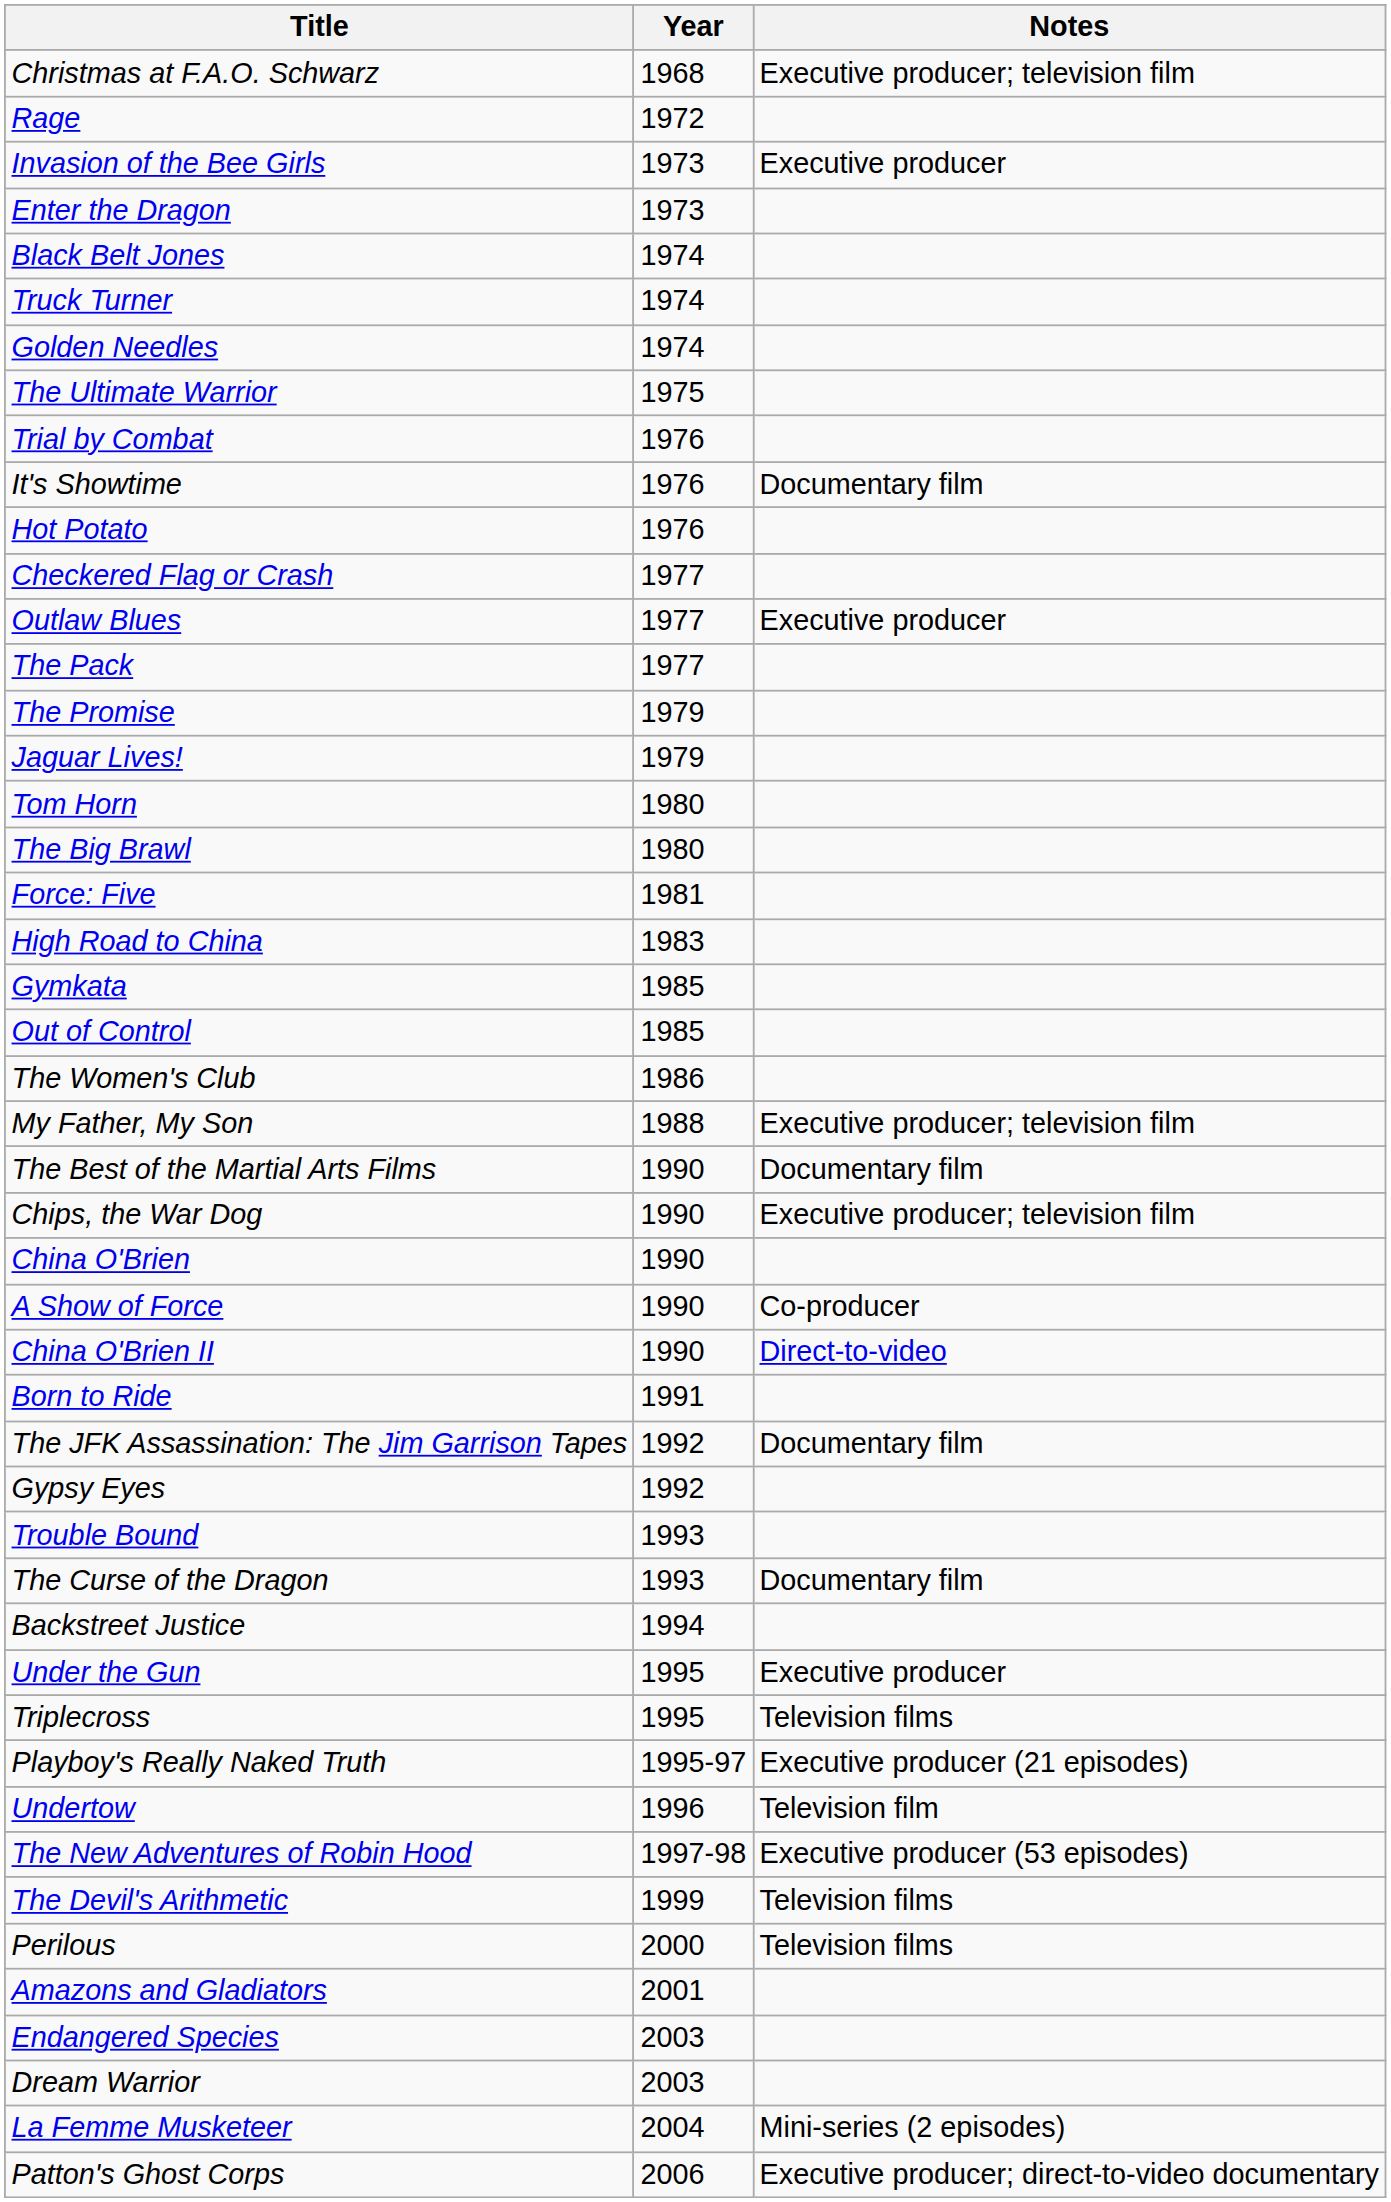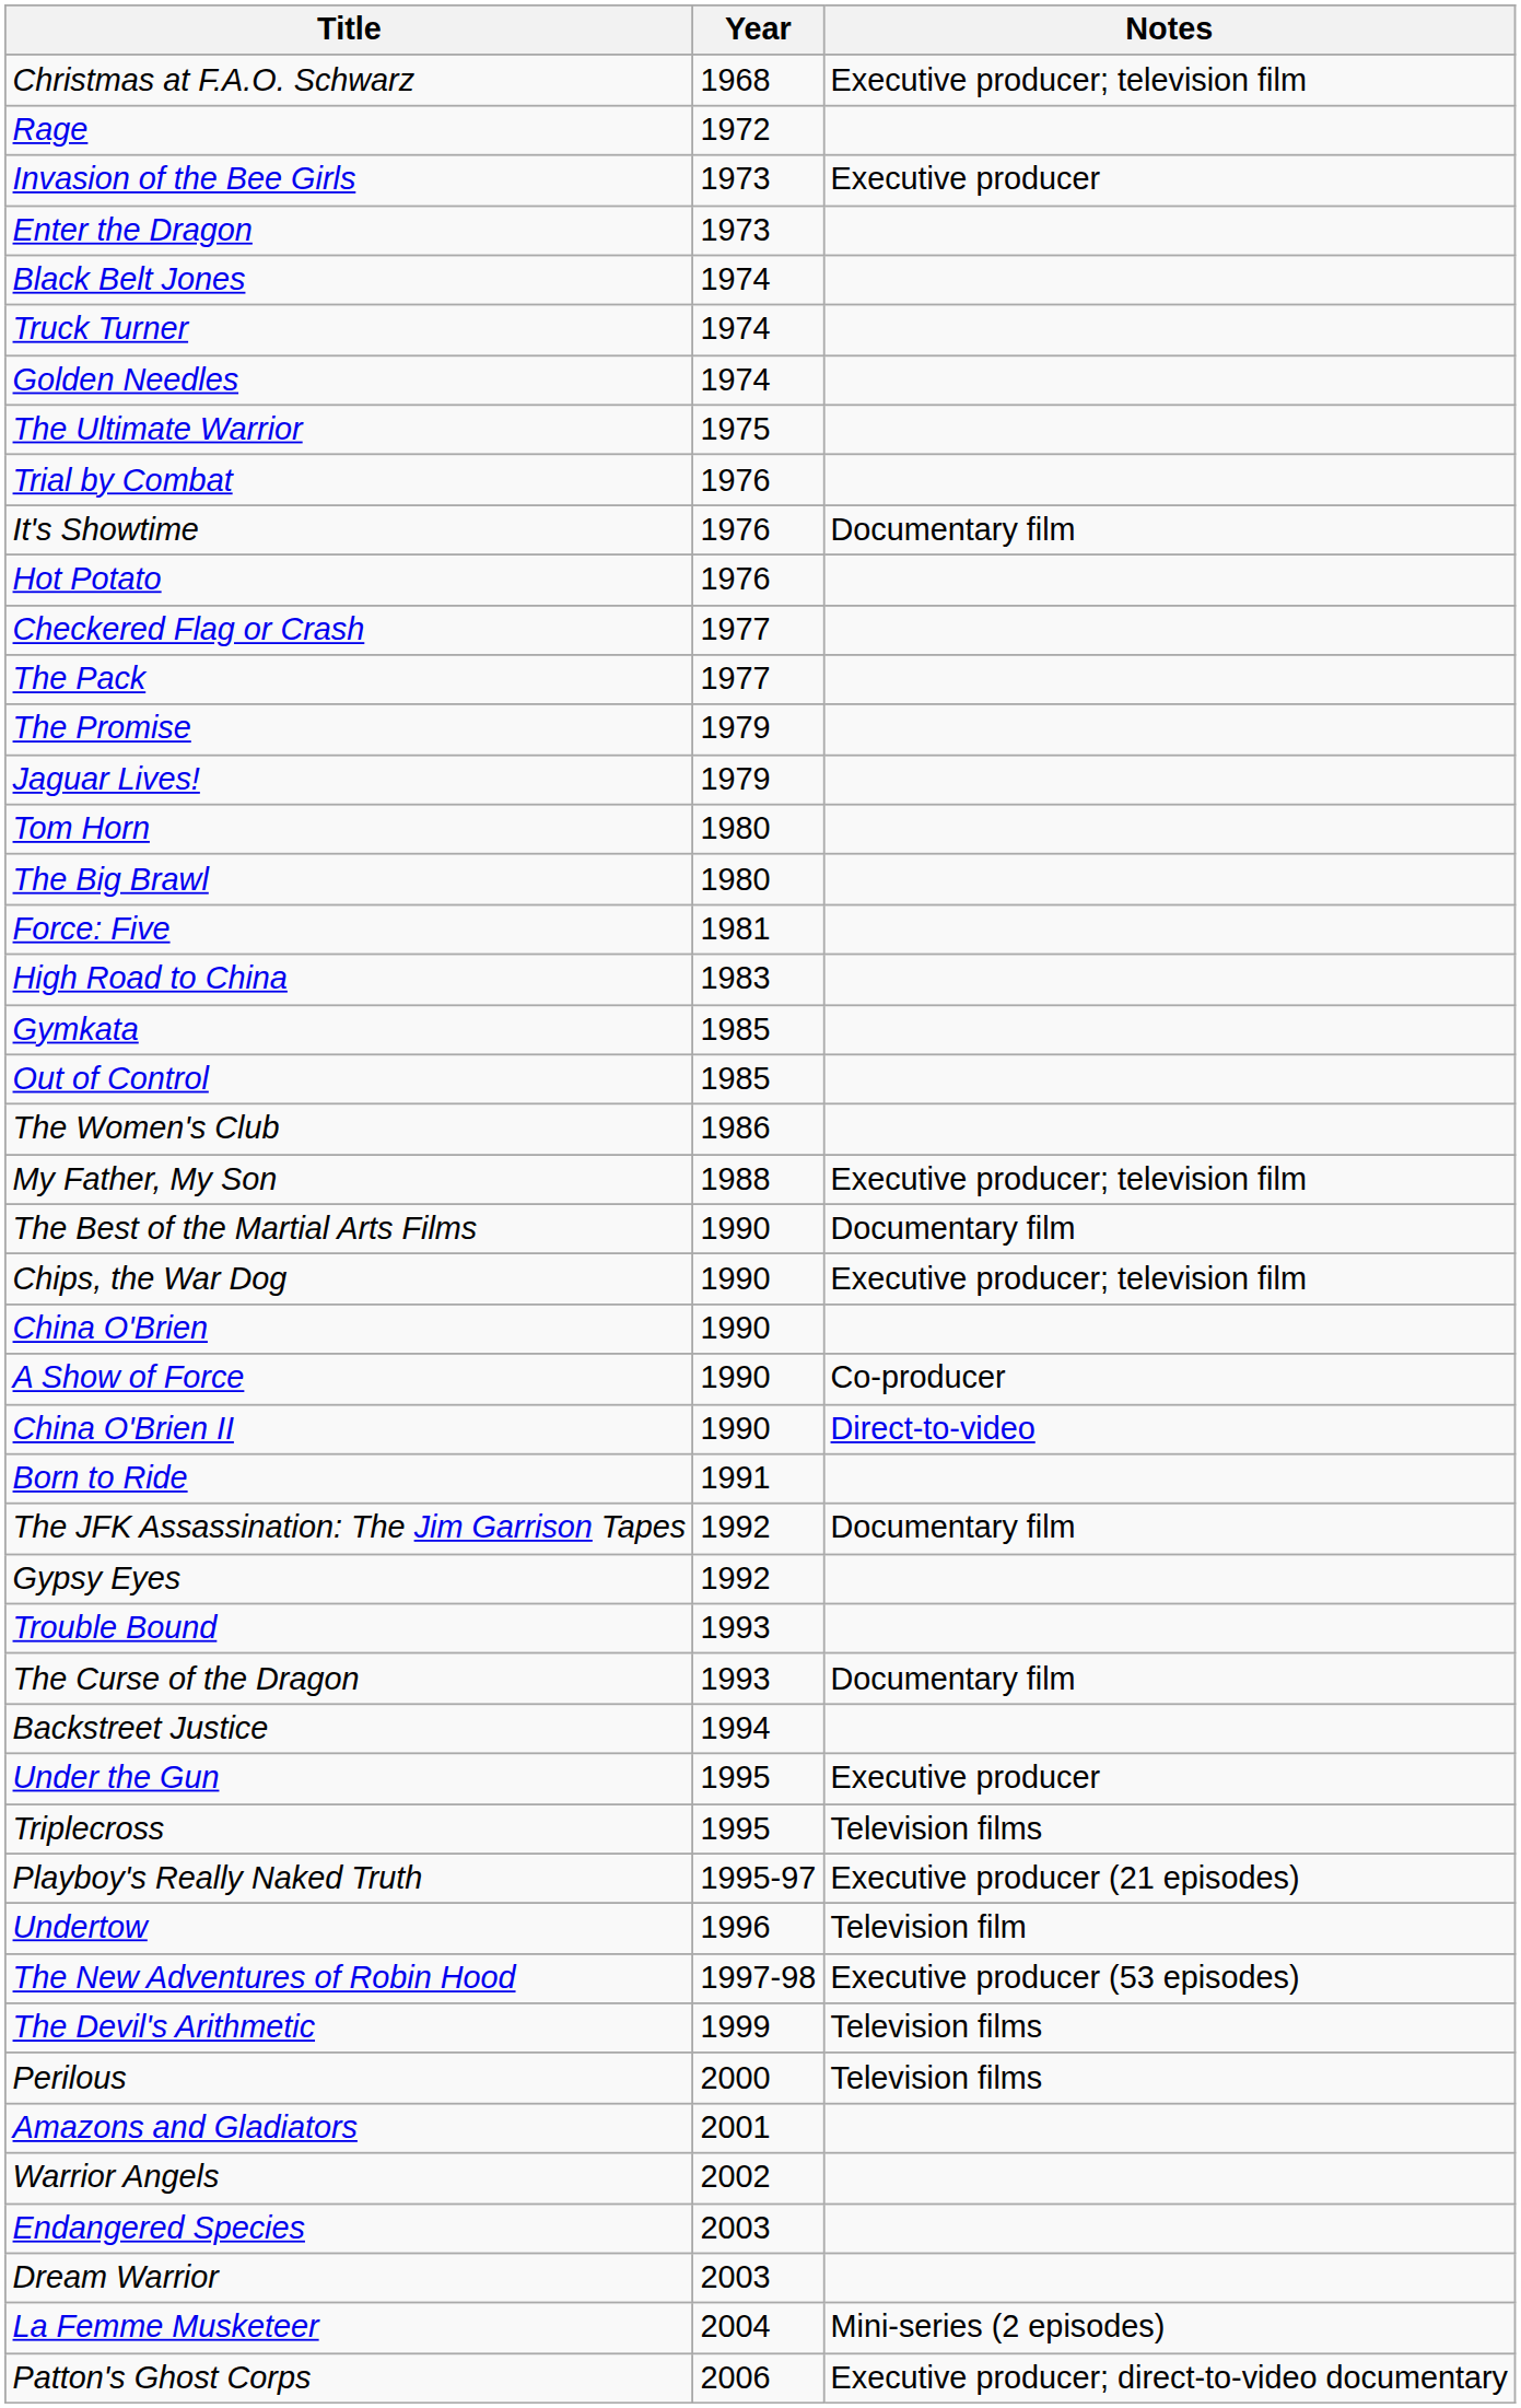- row: Outlaw Blues | 1977 | Executive producer
+ row: Warrior Angels | 2002
